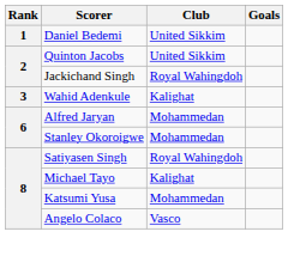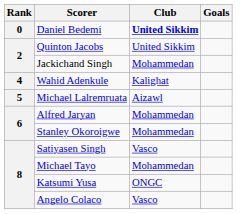Daniel Bedemi | Rank: 1 -> 0
Daniel Bedemi | Club: normal -> bold
Jackichand Singh | Club: Royal Wahingdoh -> Mohammedan
Wahid Adenkule | Rank: 3 -> 4
+ row: 5 | Michael Lalremruata | Aizawl
Satiyasen Singh | Club: Royal Wahingdoh -> Vasco
Michael Tayo | Club: Kalighat -> Mohammedan
Katsumi Yusa | Club: Mohammedan -> ONGC
